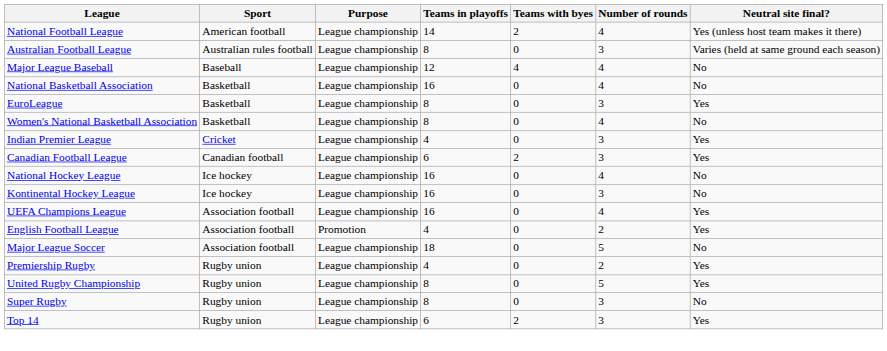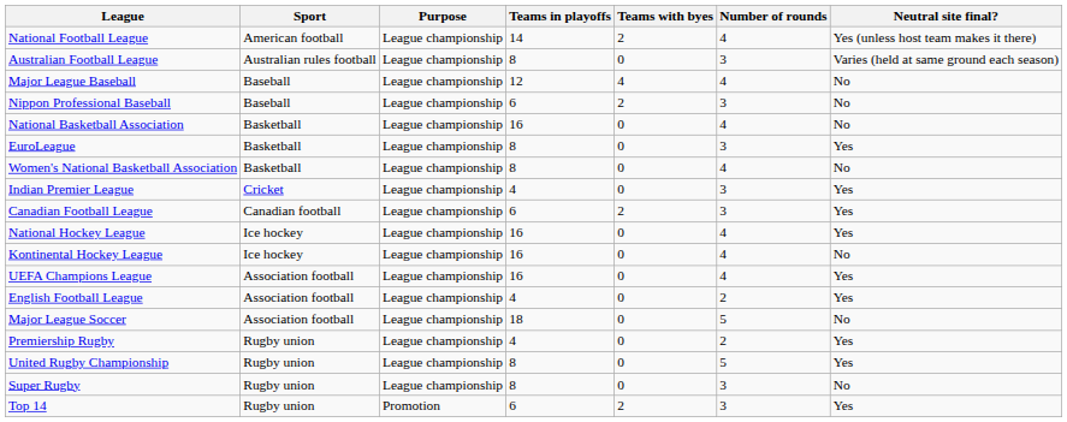+ row: Nippon Professional Baseball | Baseball | League championship | 6 | 2 | 3 | No
National Hockey League | Neutral site final?: No -> Yes
Kontinental Hockey League | Number of rounds: 3 -> 4
English Football League | Purpose: Promotion -> League championship
Top 14 | Purpose: League championship -> Promotion
